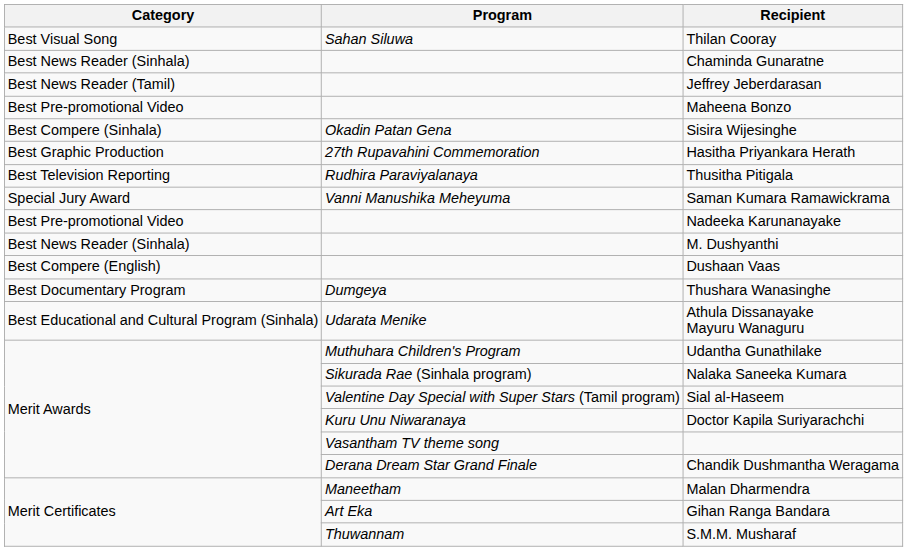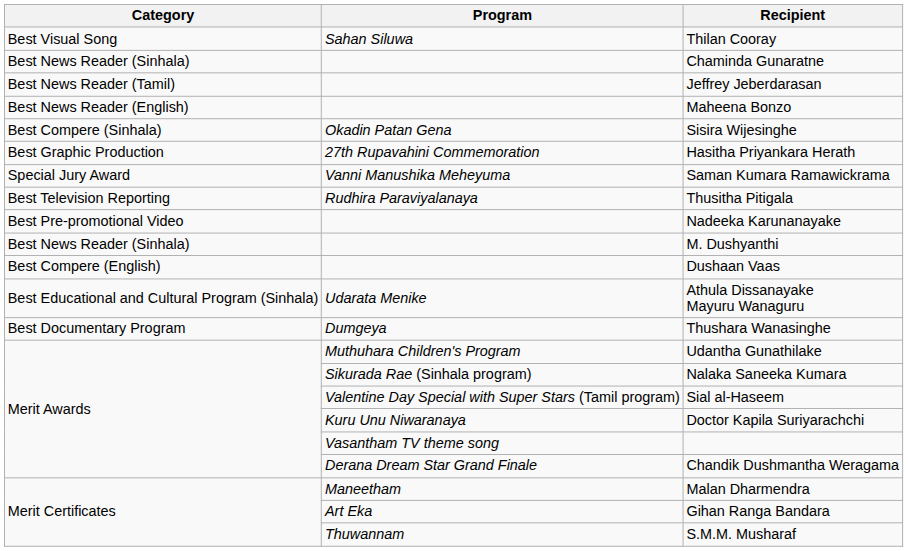Maheena Bonzo | Category: Best Pre-promotional Video -> Best News Reader (English)
rows swapped: Thusitha Pitigala <-> Saman Kumara Ramawickrama
rows swapped: Athula Dissanayake Mayuru Wanaguru <-> Thushara Wanasinghe
